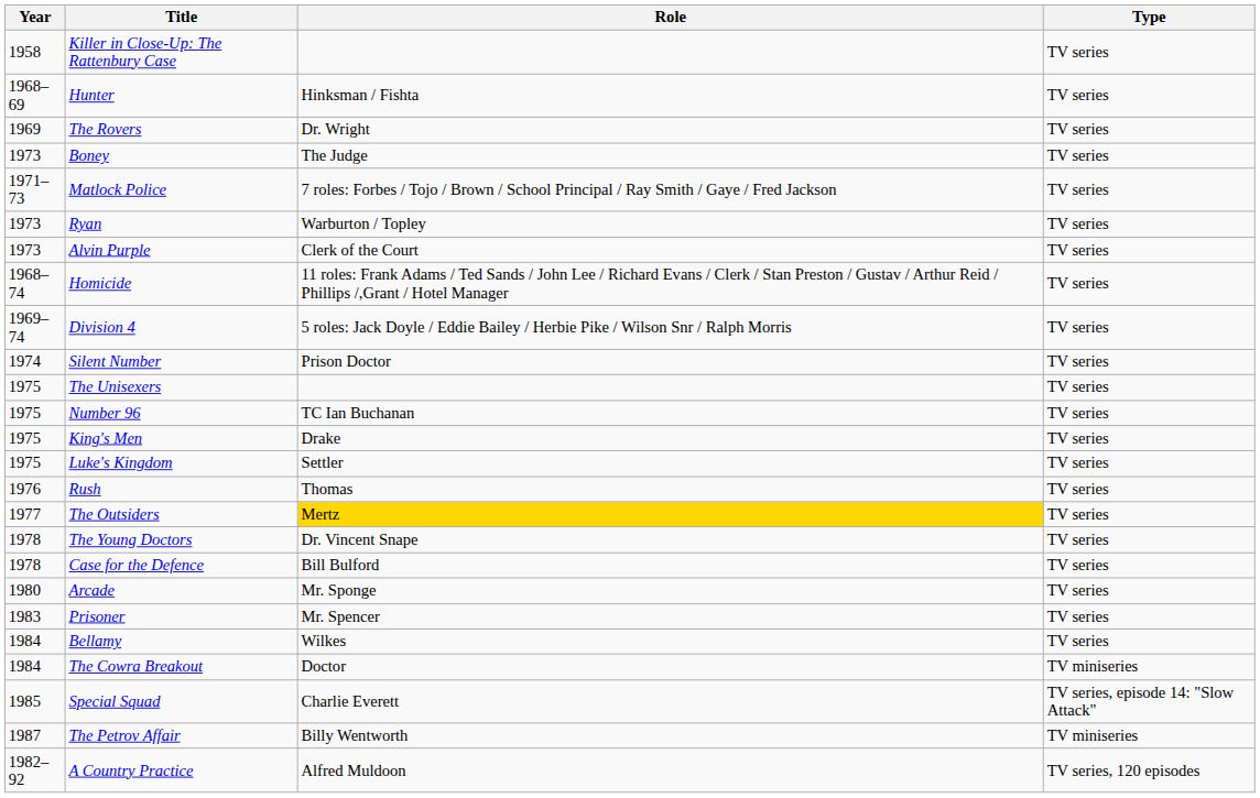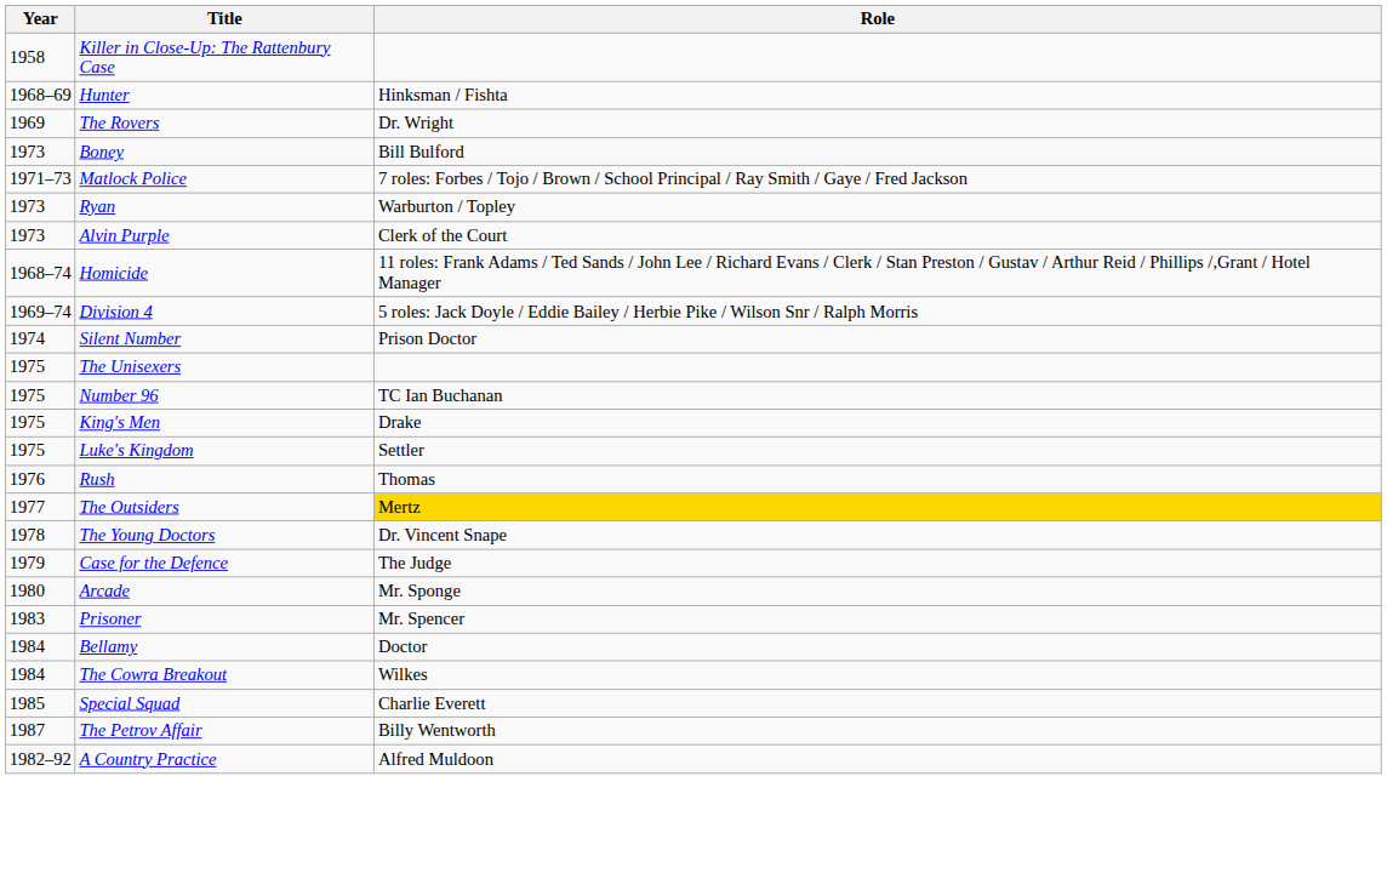- column: Type | TV series | TV series | TV series | TV series | TV series | TV series | TV series | TV series | TV series | TV series | TV series | TV series | TV series | TV series | TV series | TV series | TV series | TV series | TV series | TV series | TV series | TV miniseries | TV series, episode 14: "Slow Attack" | TV miniseries | TV series, 120 episodes
Boney | Role: The Judge -> Bill Bulford
Case for the Defence | Year: 1978 -> 1979
Case for the Defence | Role: Bill Bulford -> The Judge
Bellamy | Role: Wilkes -> Doctor
The Cowra Breakout | Role: Doctor -> Wilkes
